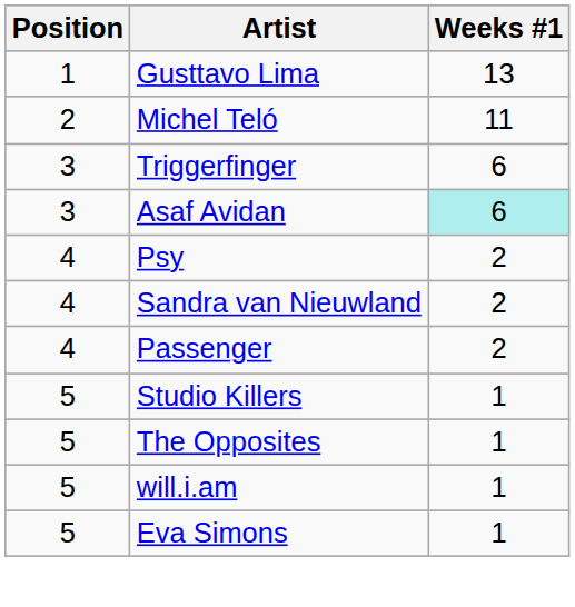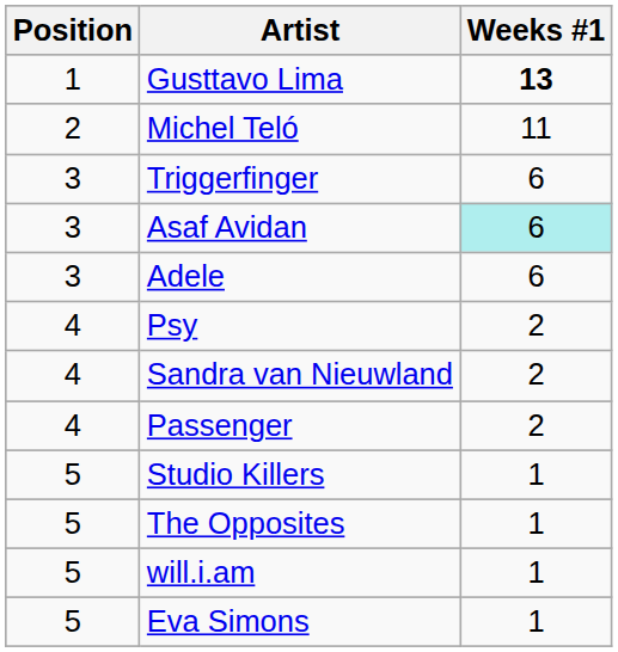Gusttavo Lima | Weeks #1: normal -> bold
+ row: 3 | Adele | 6
